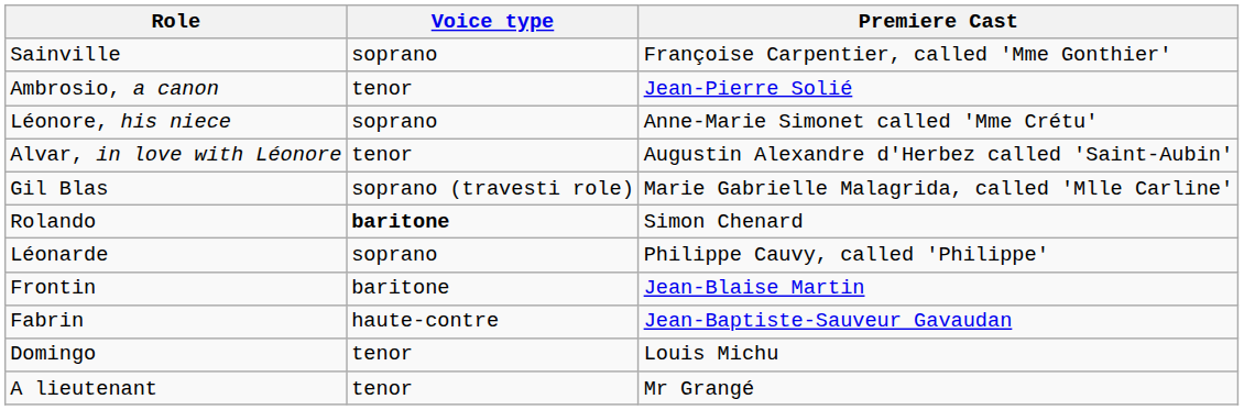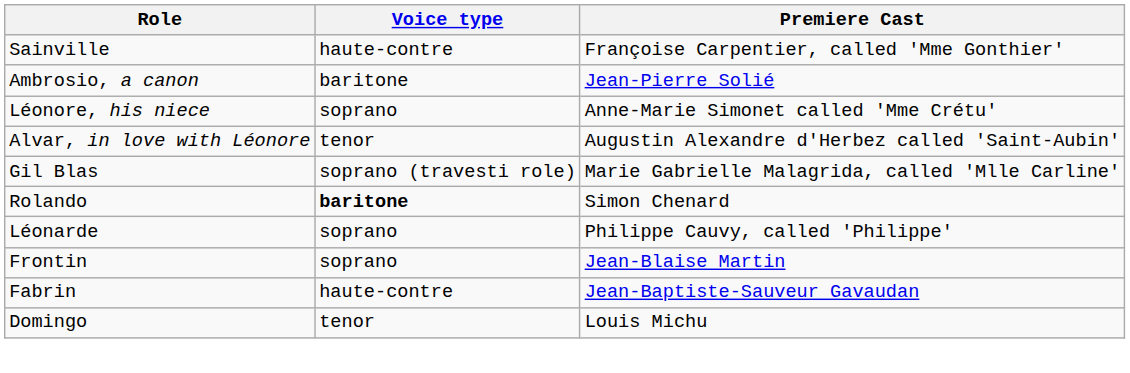Sainville | Voice type: soprano -> haute-contre
Ambrosio, a canon | Voice type: tenor -> baritone
Frontin | Voice type: baritone -> soprano
- row: A lieutenant | tenor | Mr Grangé
